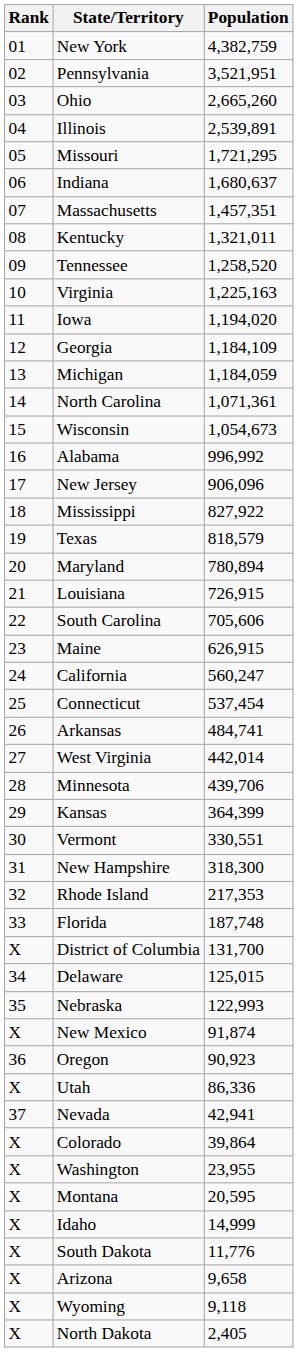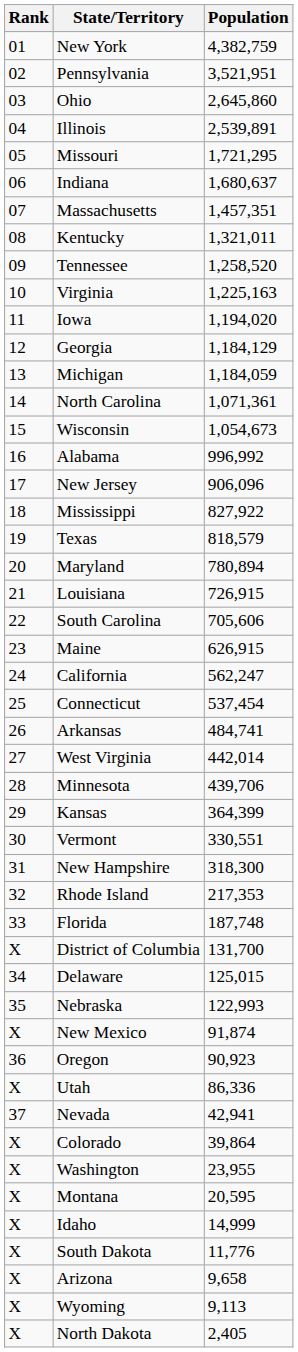Ohio | Population: 2,665,260 -> 2,645,860
Georgia | Population: 1,184,109 -> 1,184,129
California | Population: 560,247 -> 562,247
Wyoming | Population: 9,118 -> 9,113
